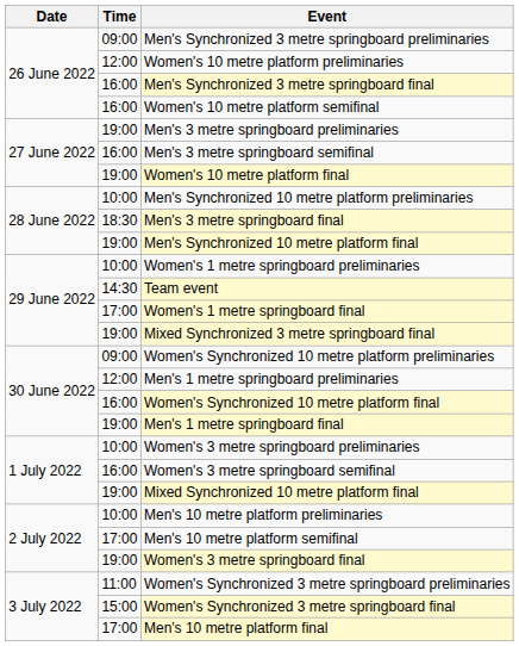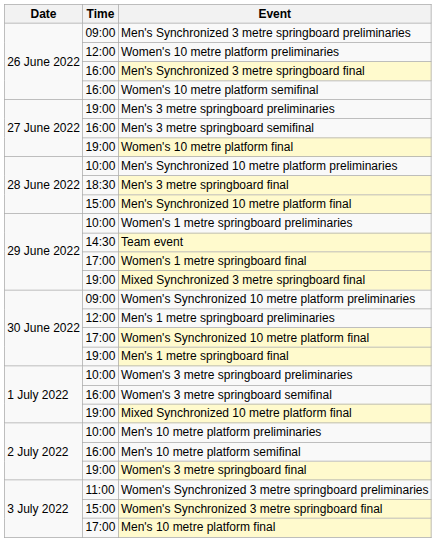Men's Synchronized 10 metre platform final | Time: 19:00 -> 15:00
Women's Synchronized 10 metre platform final | Time: 16:00 -> 17:00
Men's 10 metre platform semifinal | Time: 17:00 -> 16:00
